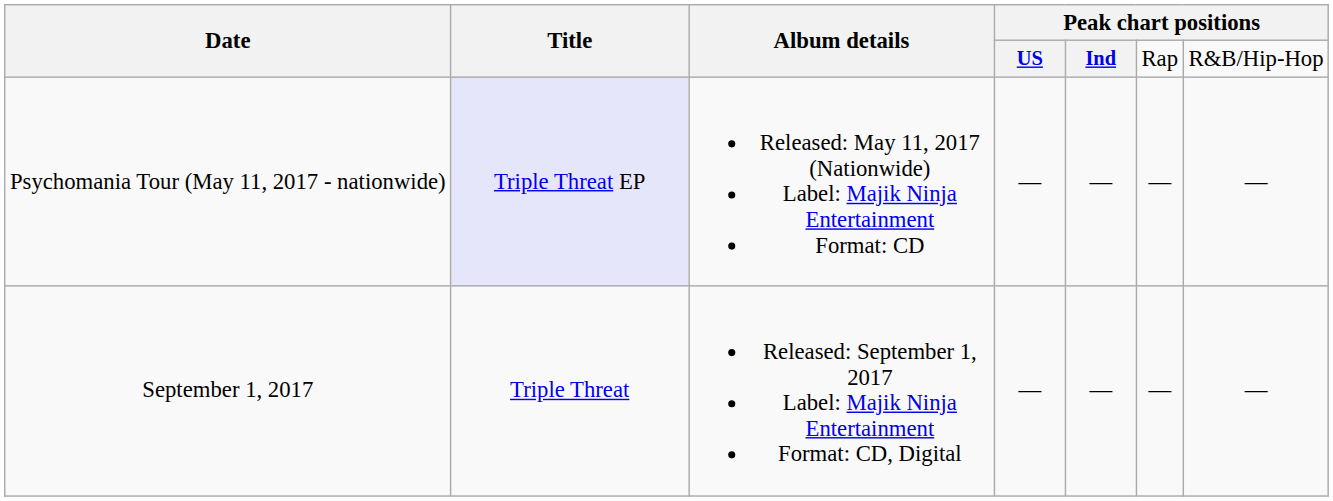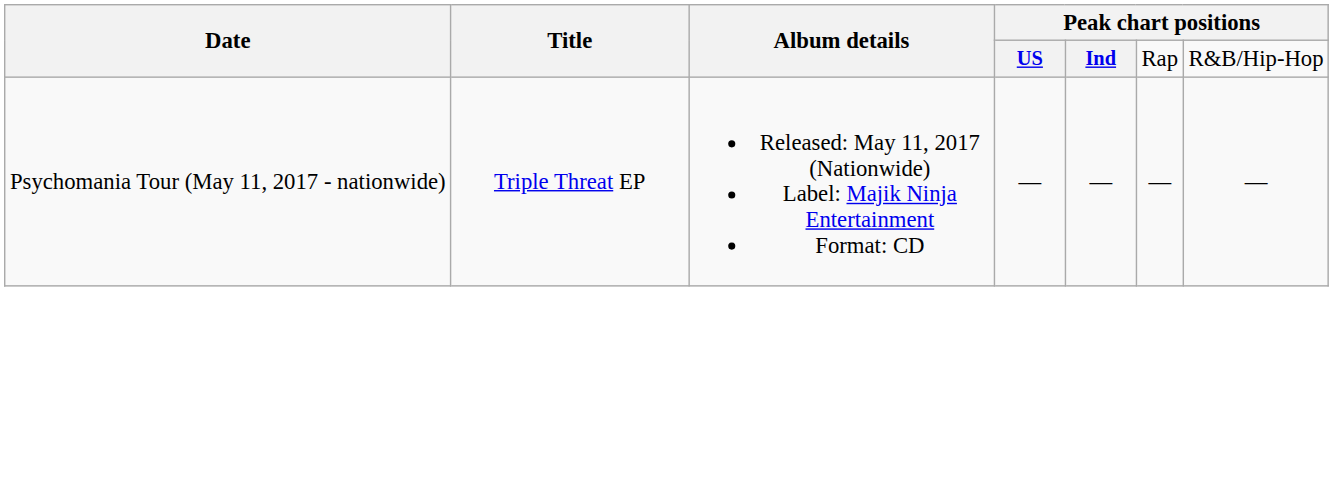Psychomania Tour (May 11, 2017 - nationwide) | Title: lavender background -> no background
- row: September 1, 2017 | Triple Threat | Released: September 1, 2017 Label: Majik Ninja Entertainment Format: CD, Digital | — | — | — | —
